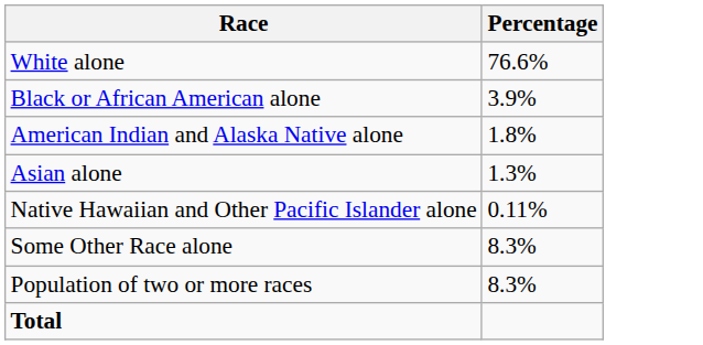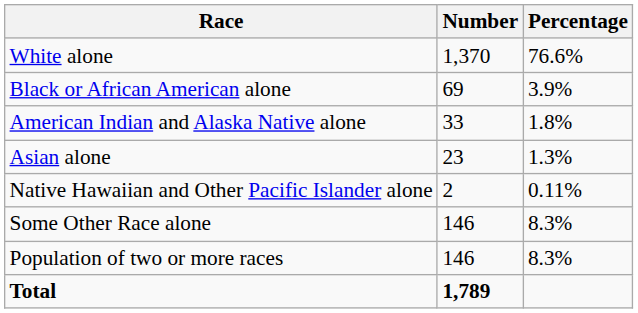+ column: Number | 1,370 | 69 | 33 | 23 | 2 | 146 | 146 | 1,789
